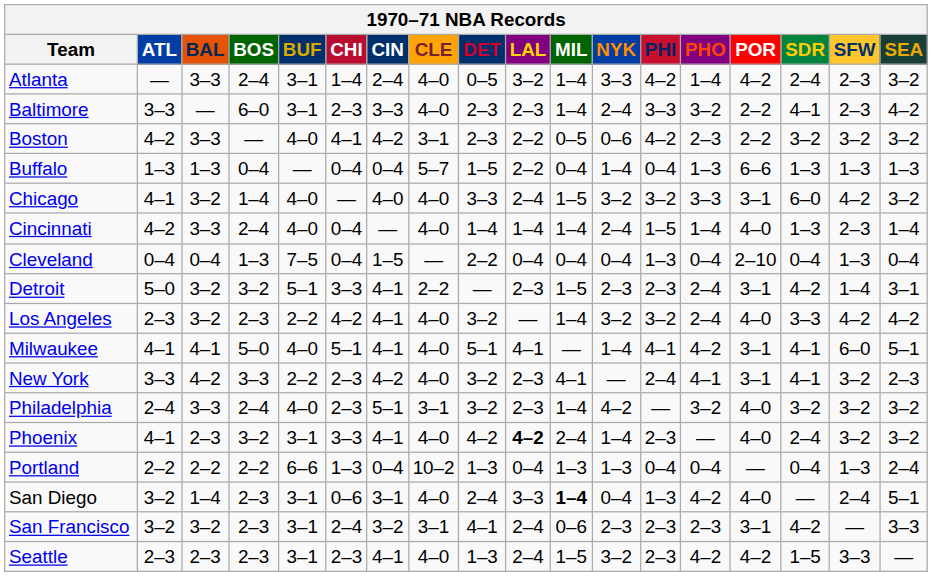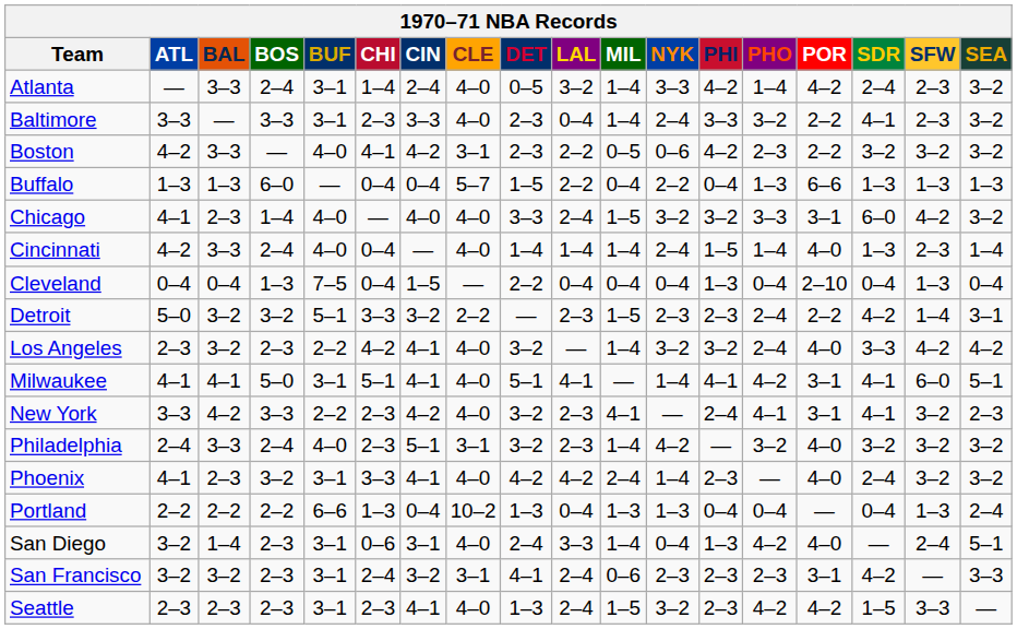Baltimore | BOS: 6–0 -> 3–3
Baltimore | LAL: 2–3 -> 0–4
Baltimore | SEA: 4–2 -> 3–2
Buffalo | BOS: 0–4 -> 6–0
Buffalo | NYK: 1–4 -> 2–2
Chicago | BAL: 3–2 -> 2–3
Detroit | CIN: 4–1 -> 3–2
Detroit | POR: 3–1 -> 2–2
Milwaukee | BUF: 4–0 -> 3–1
Phoenix | LAL: bold -> normal
San Diego | MIL: bold -> normal
